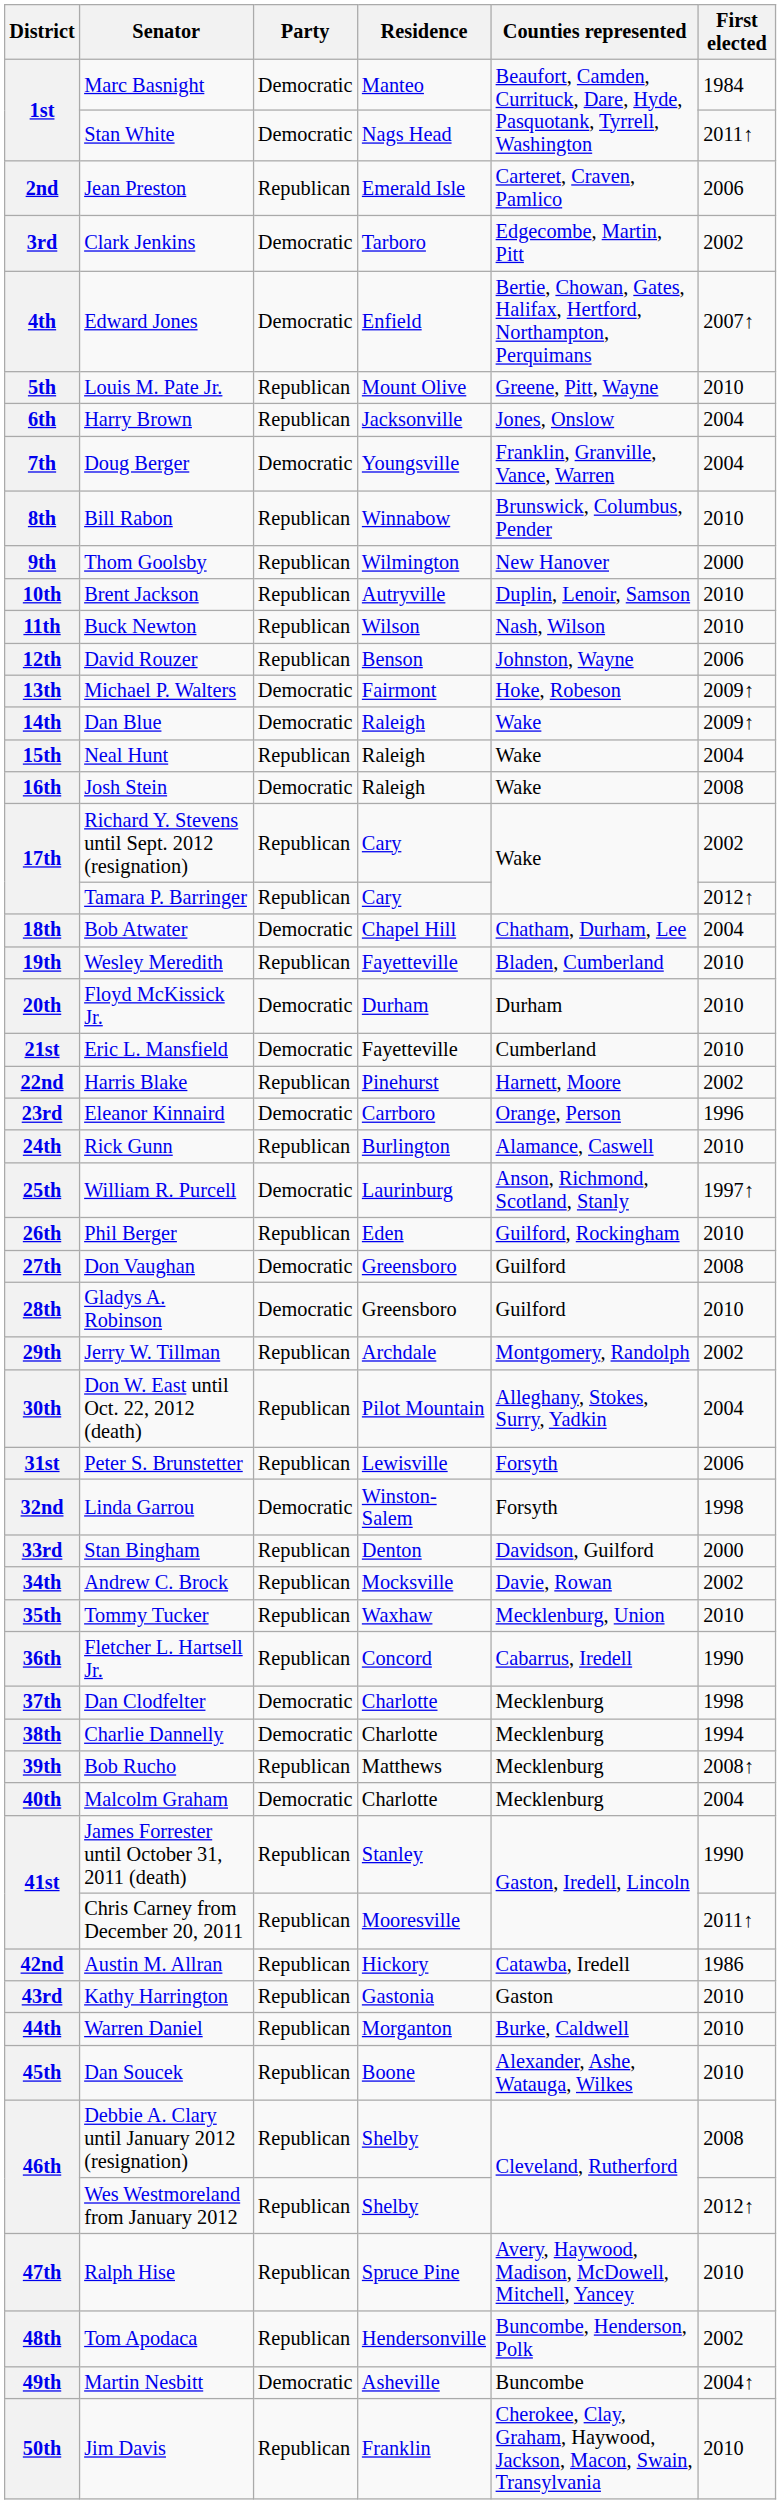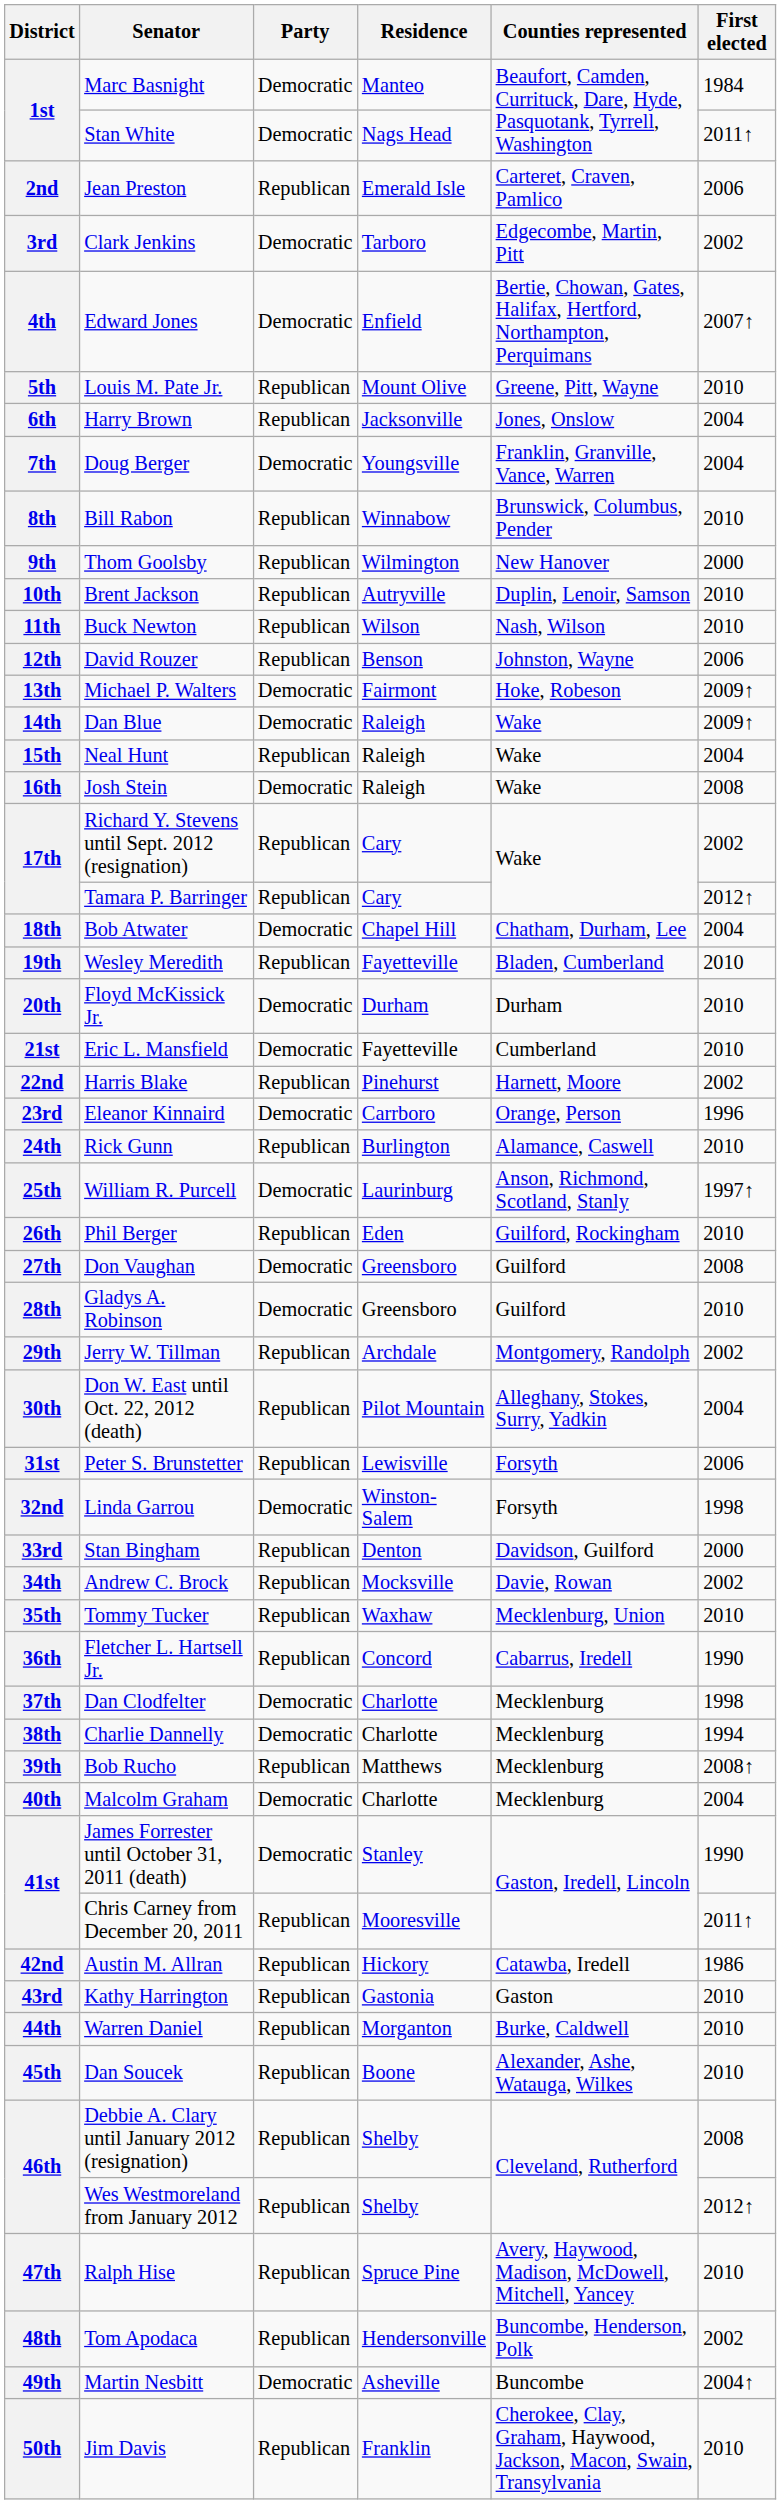41st / James Forrester until October 31, 2011 (death) | Party: Republican -> Democratic
